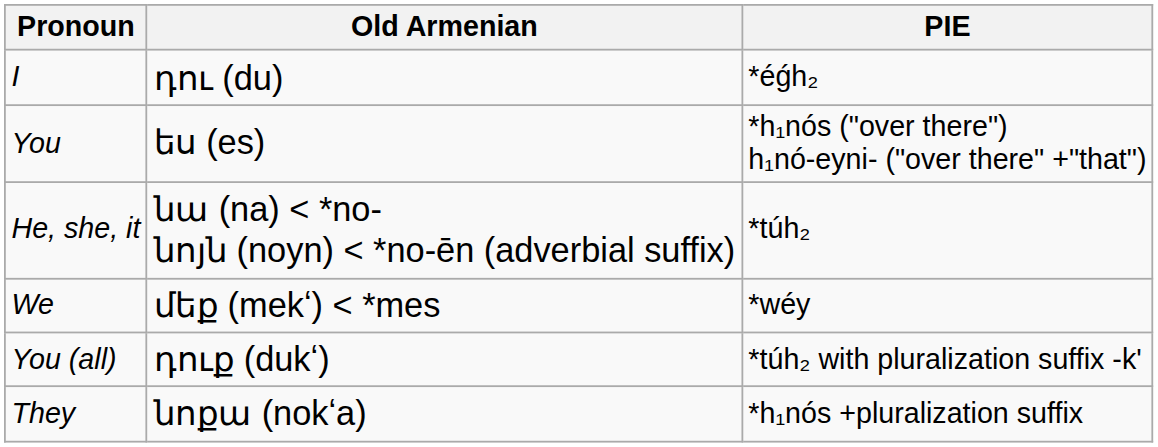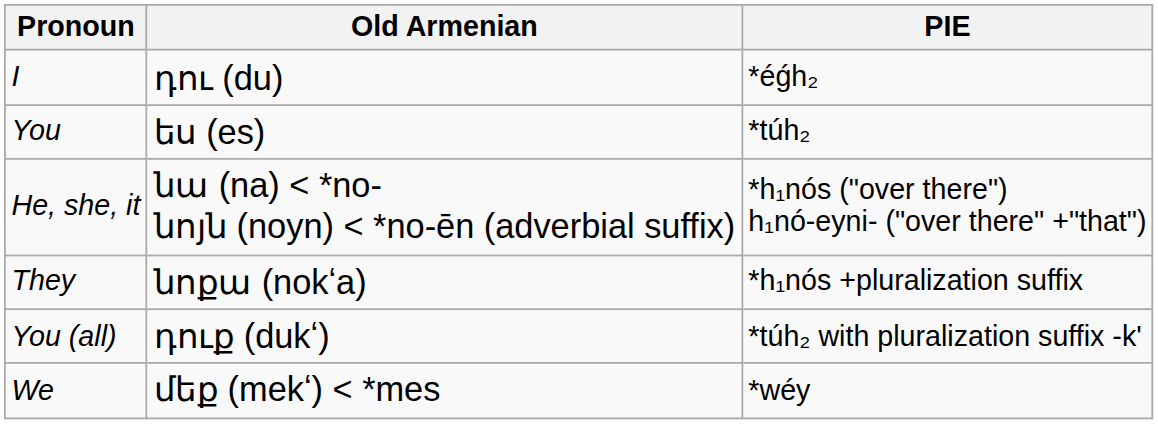You | PIE: *h₁nós ("over there") h₁nó-eyni- ("over there" +"that") -> *túh₂
He, she, it | PIE: *túh₂ -> *h₁nós ("over there") h₁nó-eyni- ("over there" +"that")
rows swapped: We <-> They
